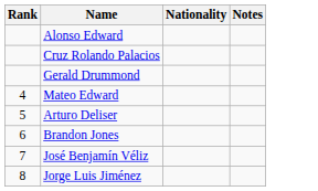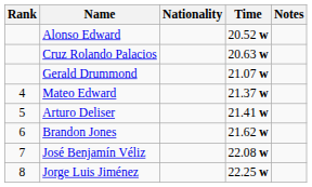+ column: Time | 20.52 w | 20.63 w | 21.07 w | 21.37 w | 21.41 w | 21.62 w | 22.08 w | 22.25 w
